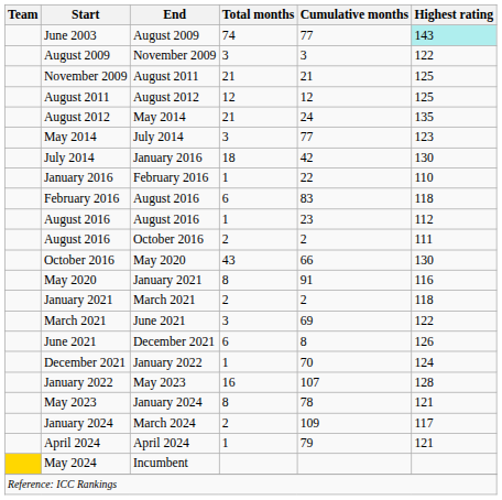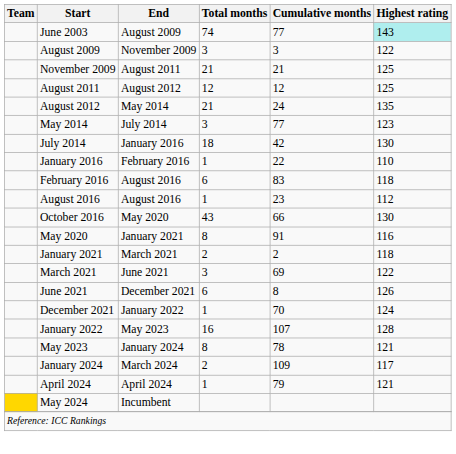- row: August 2016 | October 2016 | 2 | 2 | 111
